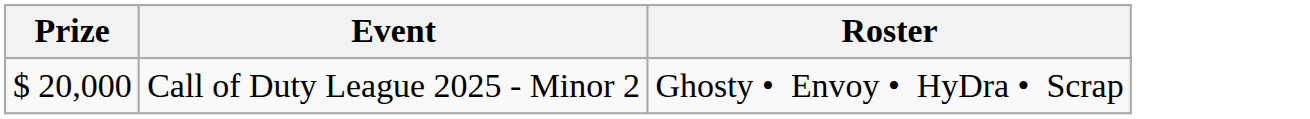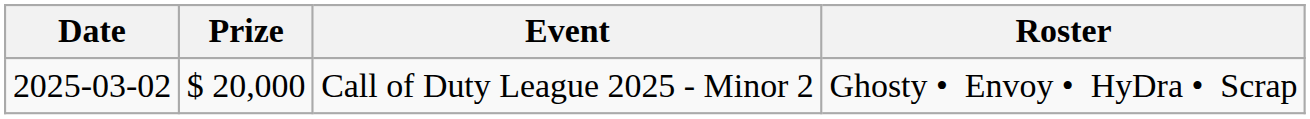+ column: Date | 2025-03-02
